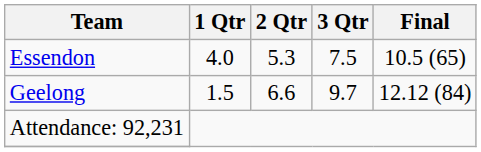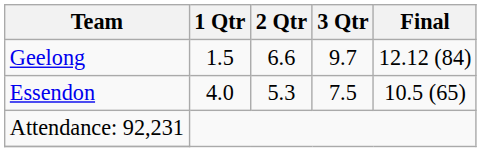rows swapped: Essendon <-> Geelong
